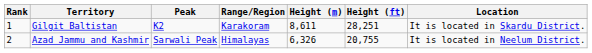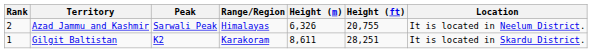rows swapped: Gilgit Baltistan <-> Azad Jammu and Kashmir
